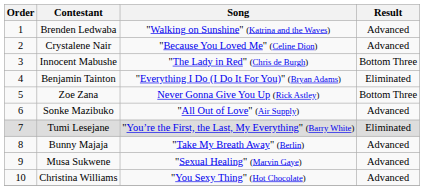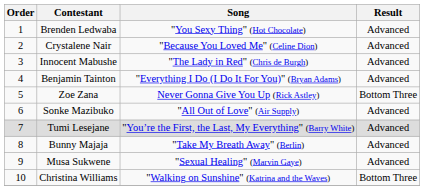Brenden Ledwaba | Song: "Walking on Sunshine" (Katrina and the Waves) -> "You Sexy Thing" (Hot Chocolate)
Innocent Mabushe | Result: Bottom Three -> Advanced
Benjamin Tainton | Result: Eliminated -> Advanced
Tumi Lesejane | Result: Eliminated -> Advanced
Christina Williams | Song: "You Sexy Thing" (Hot Chocolate) -> "Walking on Sunshine" (Katrina and the Waves)
Christina Williams | Result: Advanced -> Bottom Three
